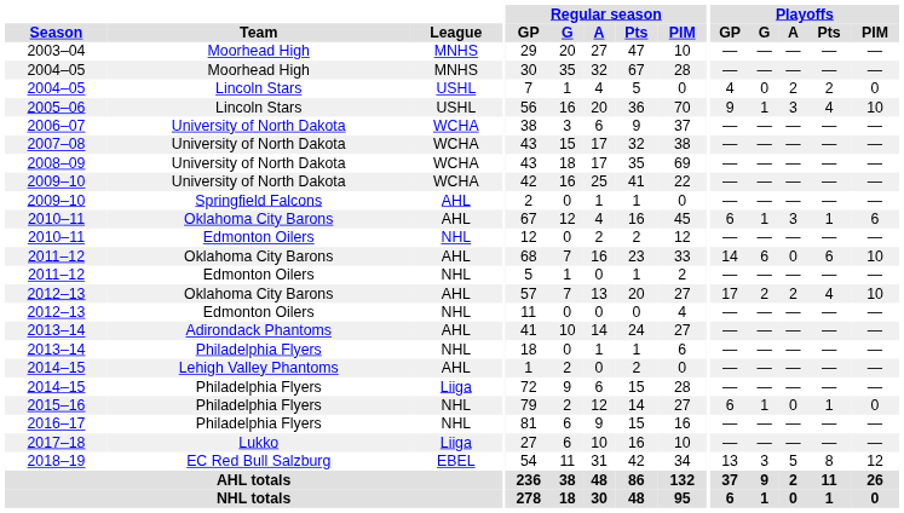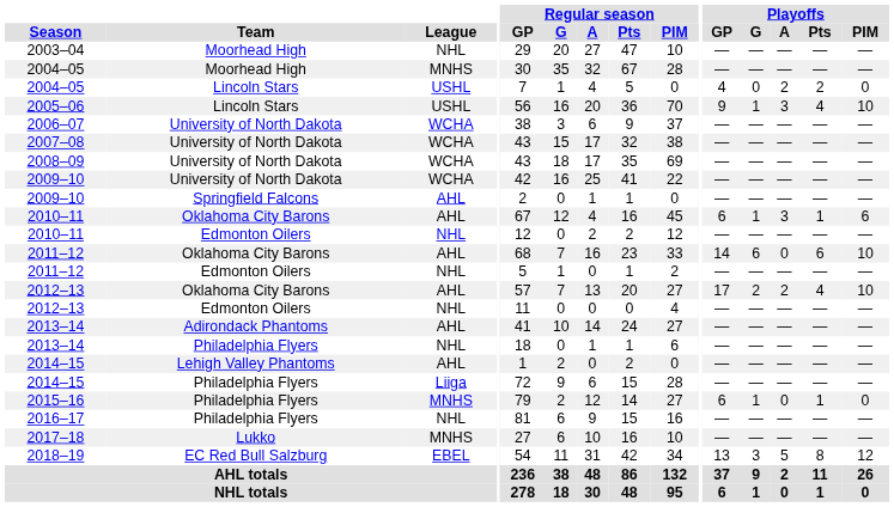2003–04 | League: MNHS -> NHL
2015–16 | League: NHL -> MNHS
2017–18 | League: Liiga -> MNHS
